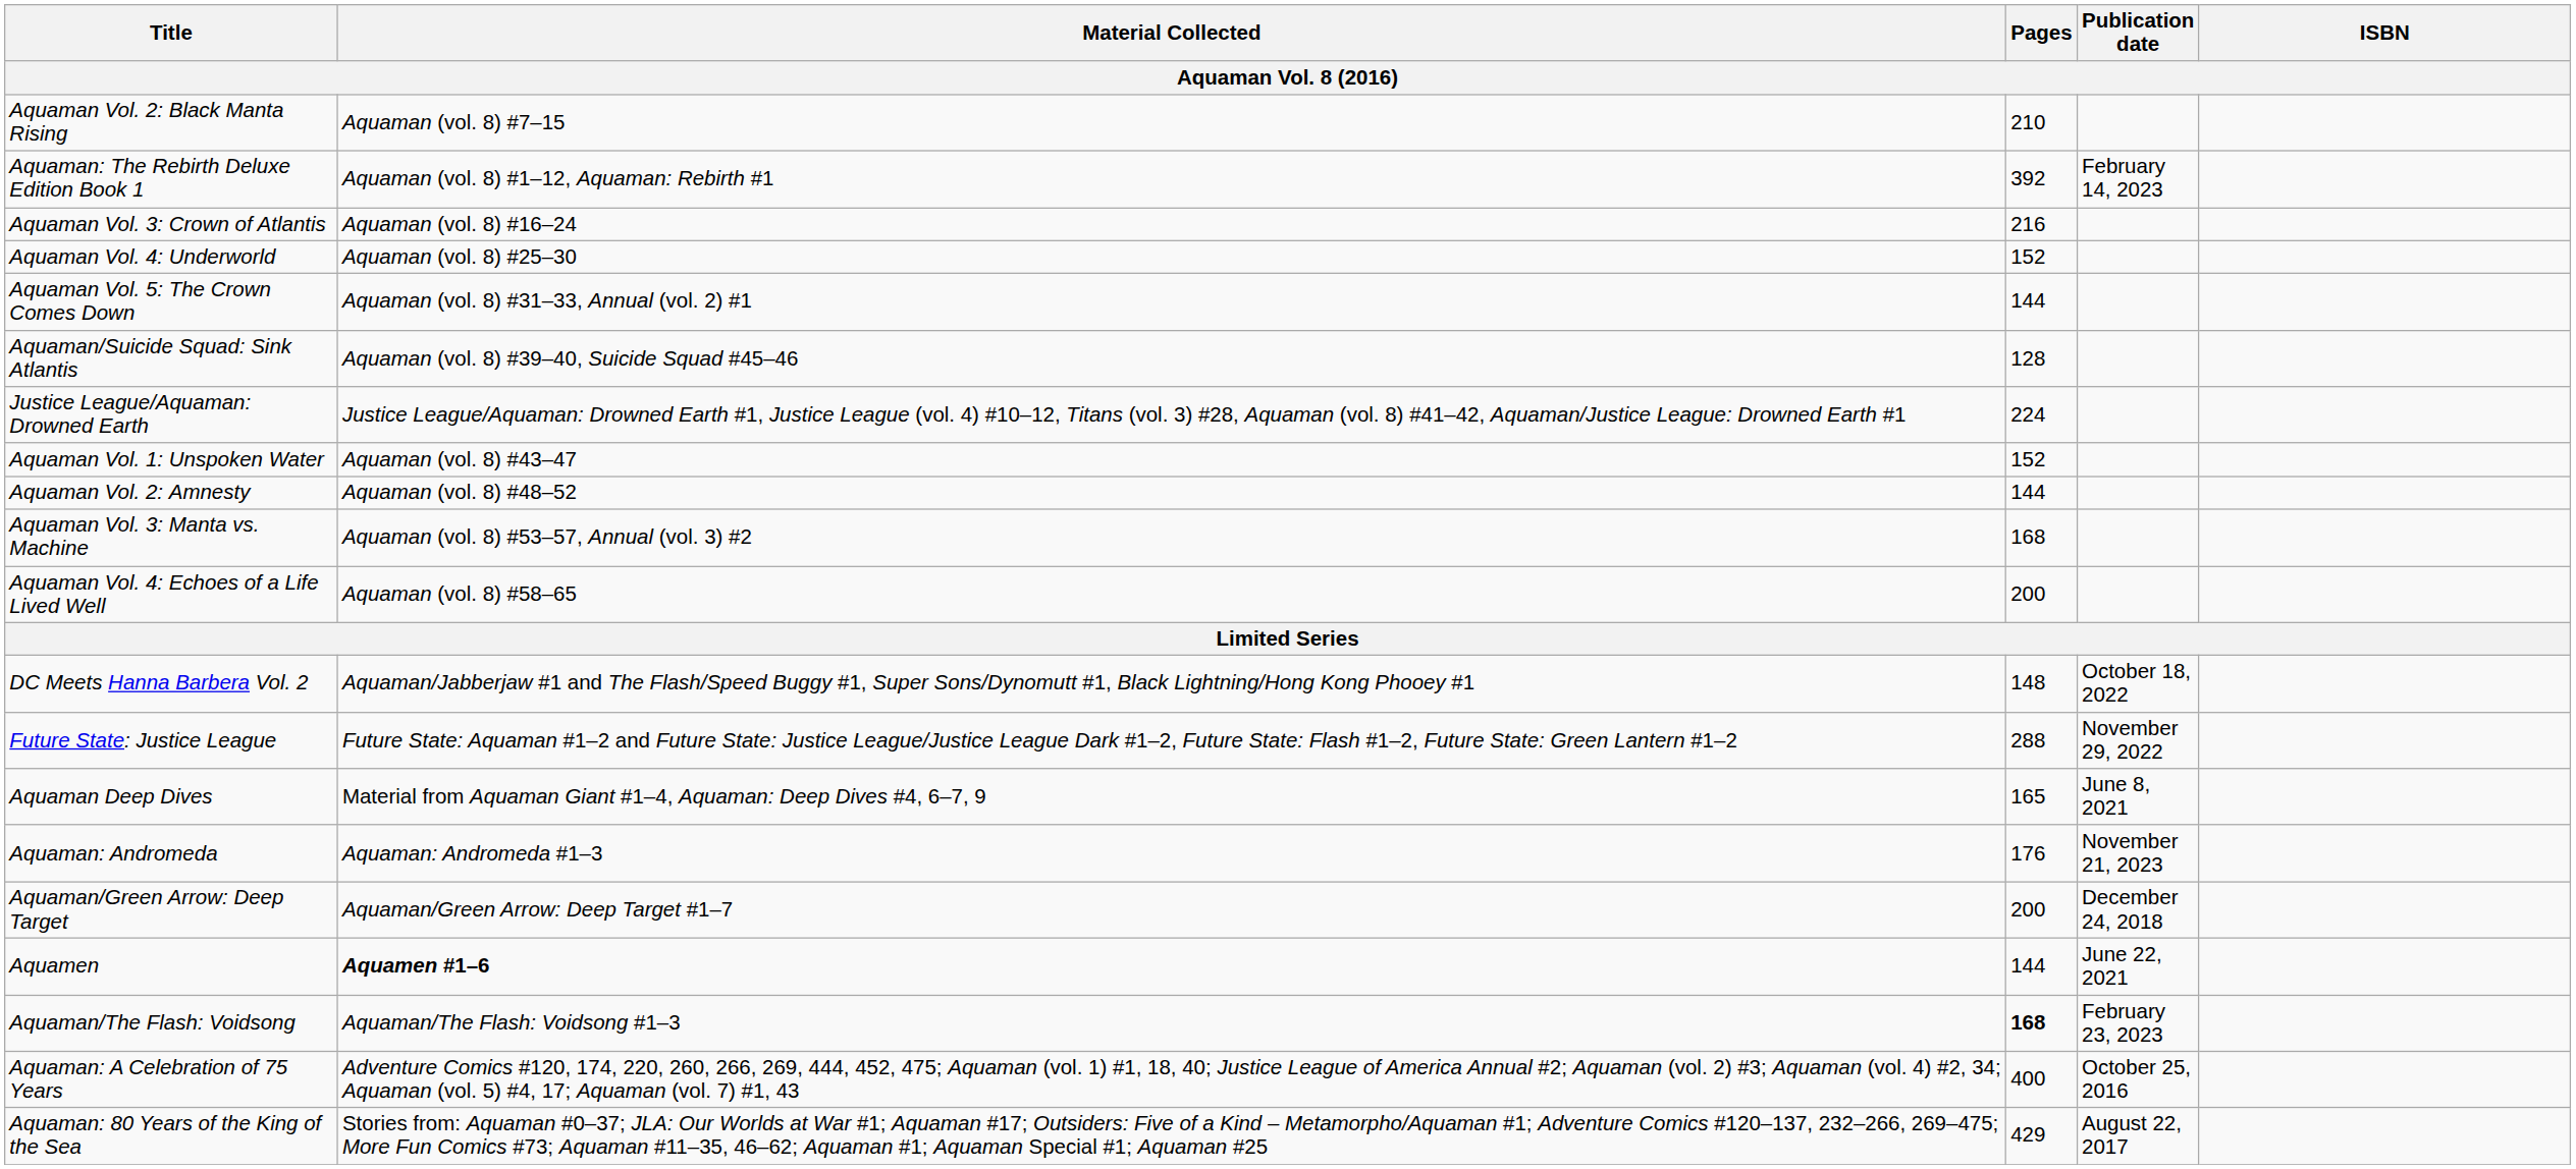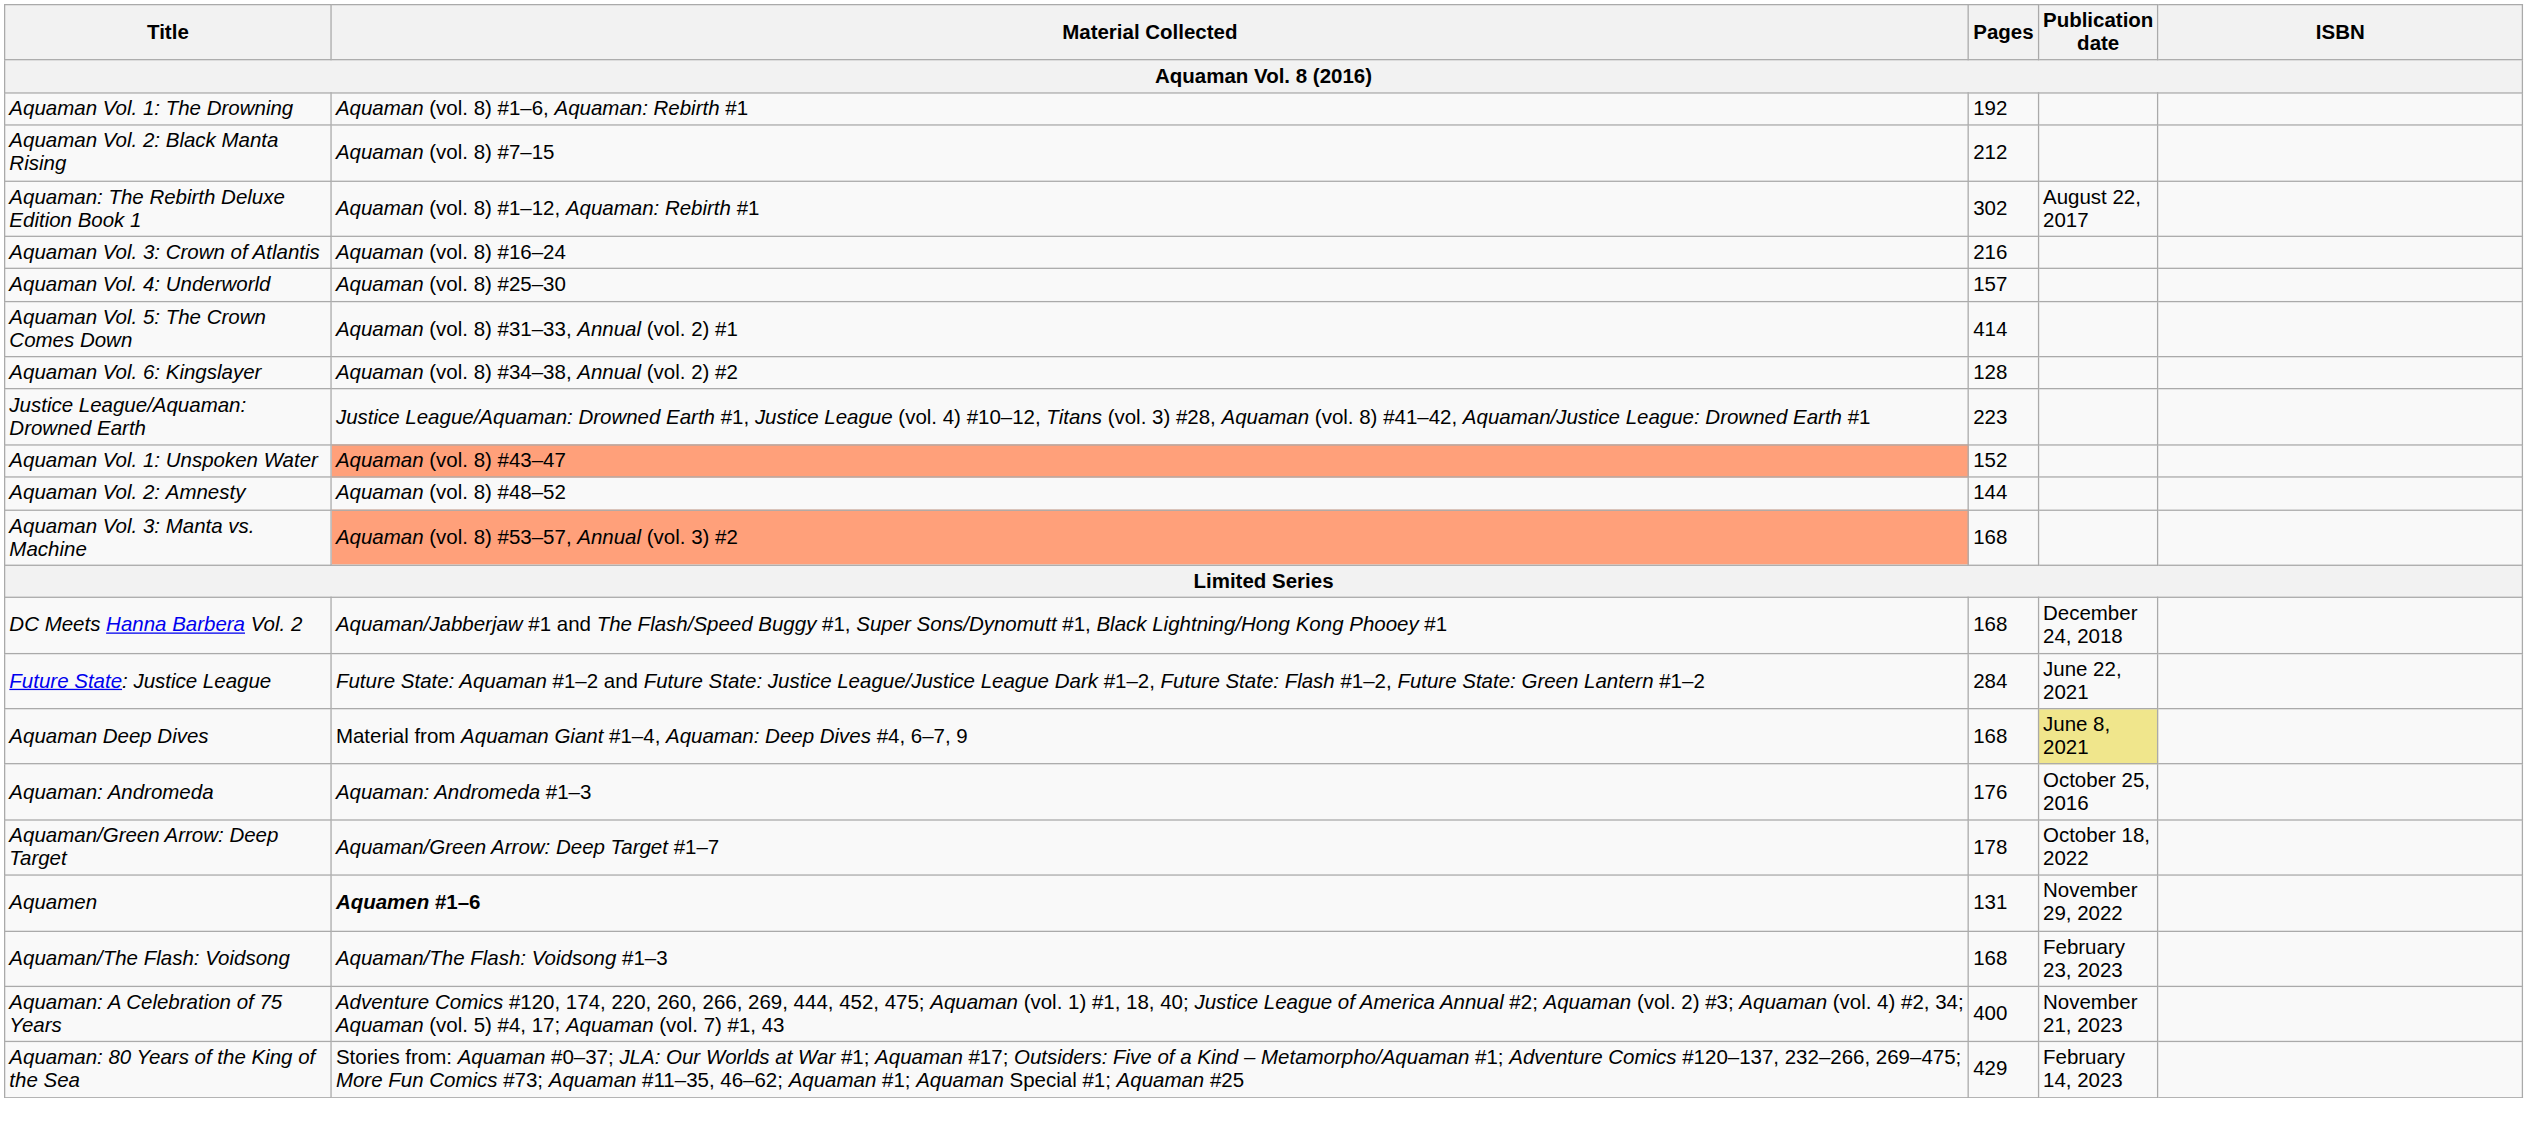+ row: Aquaman Vol. 1: The Drowning | Aquaman (vol. 8) #1–6, Aquaman: Rebirth #1 | 192
Aquaman Vol. 2: Black Manta Rising | Pages: 210 -> 212
Aquaman: The Rebirth Deluxe Edition Book 1 | Pages: 392 -> 302
Aquaman: The Rebirth Deluxe Edition Book 1 | Publication date: February 14, 2023 -> August 22, 2017
Aquaman Vol. 4: Underworld | Pages: 152 -> 157
Aquaman Vol. 5: The Crown Comes Down | Pages: 144 -> 414
+ row: Aquaman Vol. 6: Kingslayer | Aquaman (vol. 8) #34–38, Annual (vol. 2) #2 | 128
- row: Aquaman/Suicide Squad: Sink Atlantis | Aquaman (vol. 8) #39–40, Suicide Squad #45–46 | 128
Justice League/Aquaman: Drowned Earth | Pages: 224 -> 223
Aquaman Vol. 1: Unspoken Water | Material Collected: no background -> lightsalmon background
Aquaman Vol. 3: Manta vs. Machine | Material Collected: no background -> lightsalmon background
- row: Aquaman Vol. 4: Echoes of a Life Lived Well | Aquaman (vol. 8) #58–65 | 200
DC Meets Hanna Barbera Vol. 2 | Pages: 148 -> 168
DC Meets Hanna Barbera Vol. 2 | Publication date: October 18, 2022 -> December 24, 2018
Future State: Justice League | Pages: 288 -> 284
Future State: Justice League | Publication date: November 29, 2022 -> June 22, 2021
Aquaman Deep Dives | Pages: 165 -> 168
Aquaman Deep Dives | Publication date: no background -> khaki background
Aquaman: Andromeda | Publication date: November 21, 2023 -> October 25, 2016
Aquaman/Green Arrow: Deep Target | Pages: 200 -> 178
Aquaman/Green Arrow: Deep Target | Publication date: December 24, 2018 -> October 18, 2022
Aquamen | Pages: 144 -> 131
Aquamen | Publication date: June 22, 2021 -> November 29, 2022
Aquaman/The Flash: Voidsong | Pages: bold -> normal
Aquaman: A Celebration of 75 Years | Publication date: October 25, 2016 -> November 21, 2023
Aquaman: 80 Years of the King of the Sea | Publication date: August 22, 2017 -> February 14, 2023
